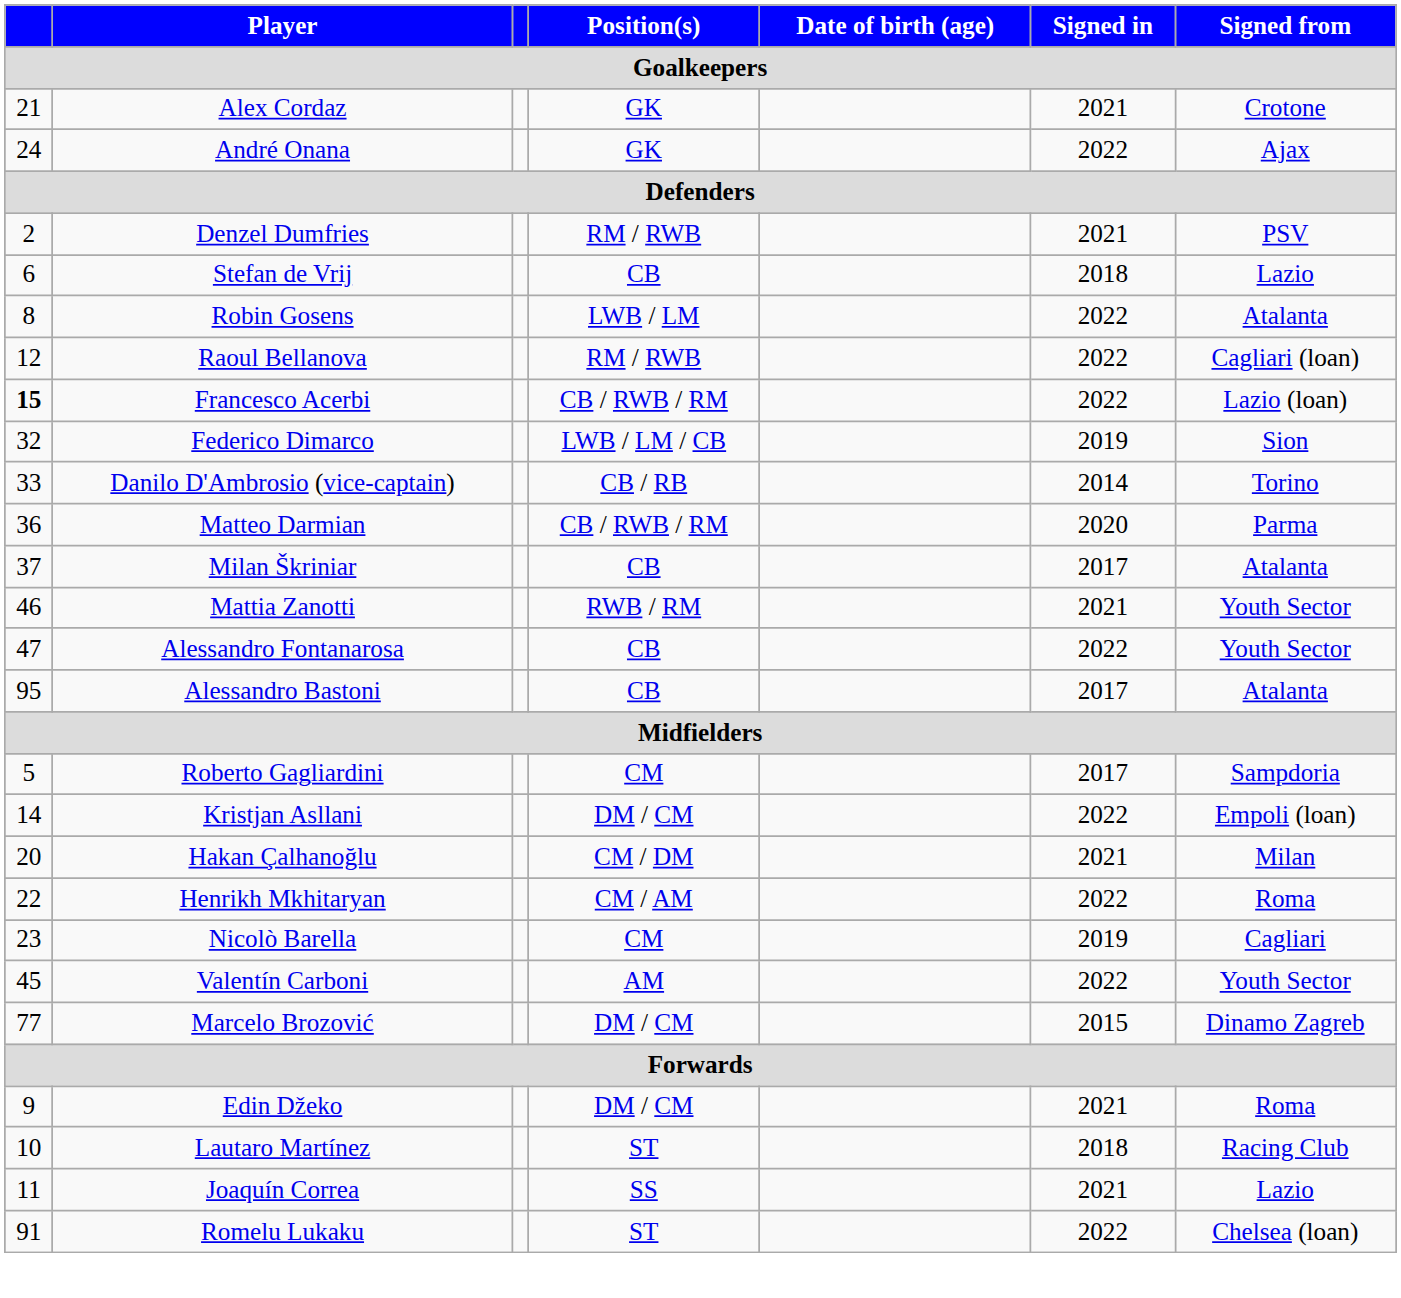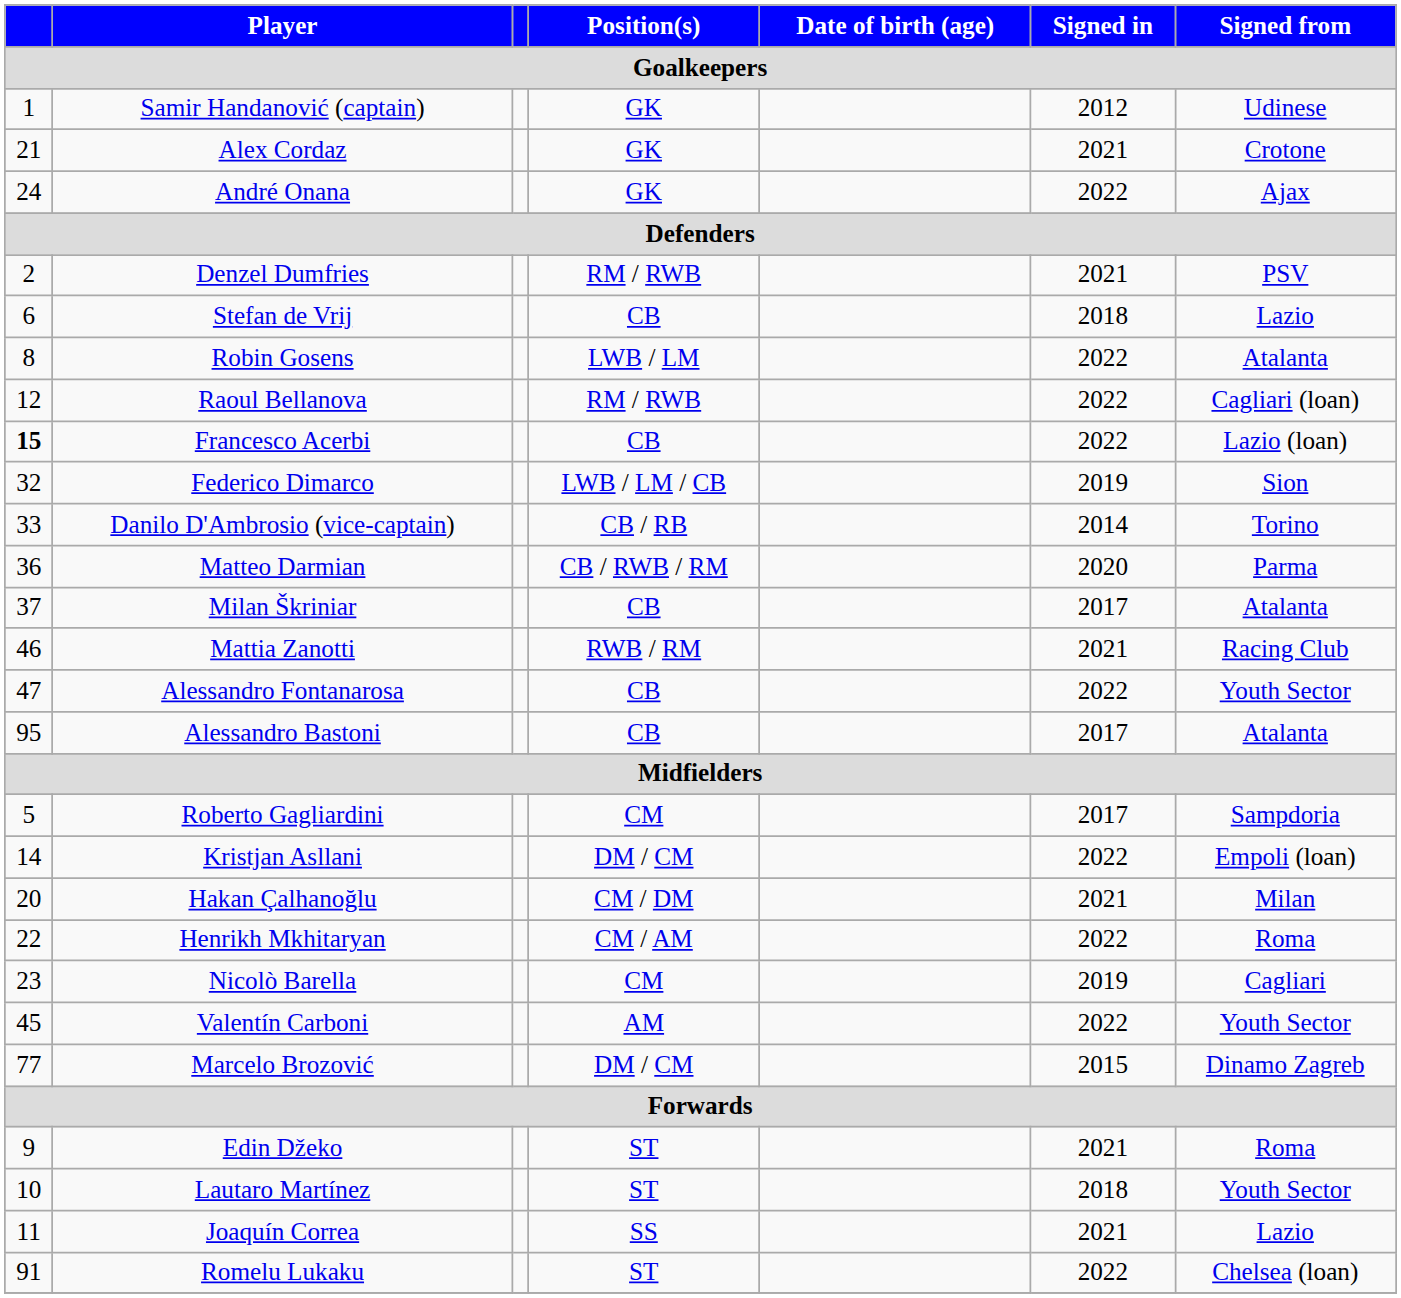+ row: 1 | Samir Handanović (captain) | GK | 2012 | Udinese
Francesco Acerbi | Position(s): CB / RWB / RM -> CB
Mattia Zanotti | Signed from: Youth Sector -> Racing Club
Edin Džeko | Position(s): DM / CM -> ST
Lautaro Martínez | Signed from: Racing Club -> Youth Sector
